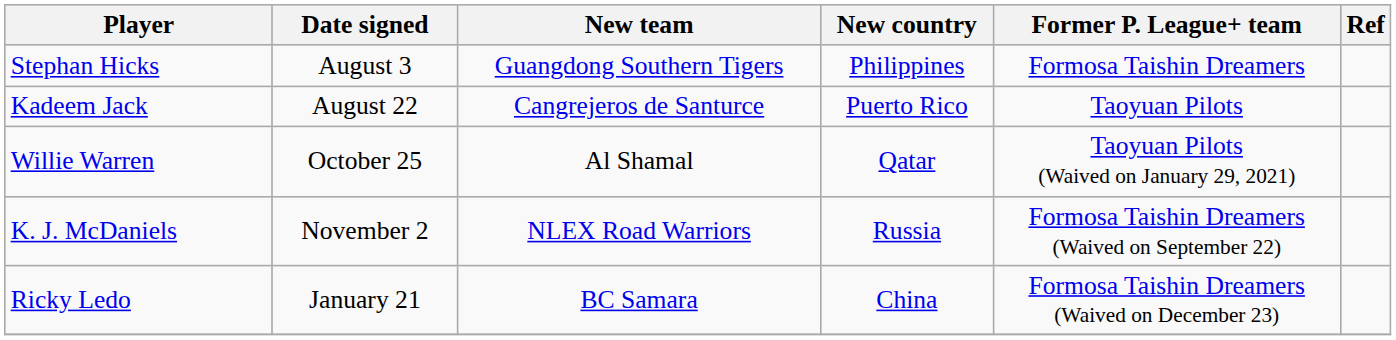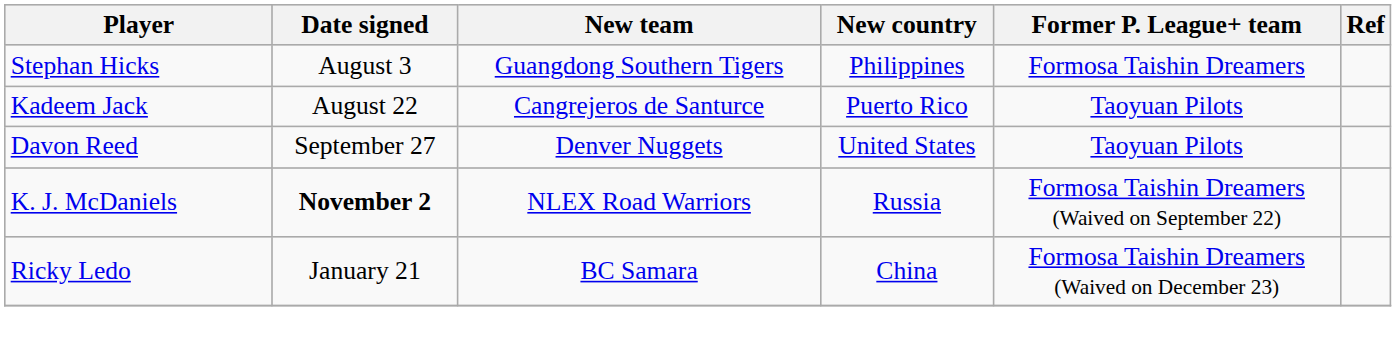+ row: Davon Reed | September 27 | Denver Nuggets | United States | Taoyuan Pilots
- row: Willie Warren | October 25 | Al Shamal | Qatar | Taoyuan Pilots (Waived on January 29, 2021)
K. J. McDaniels | Date signed: normal -> bold
